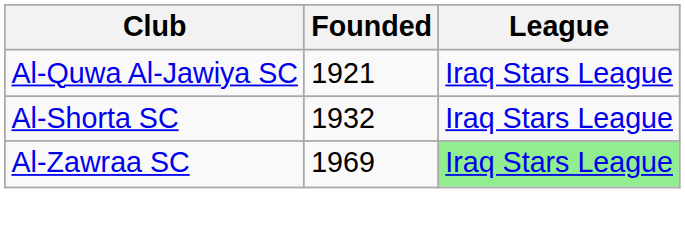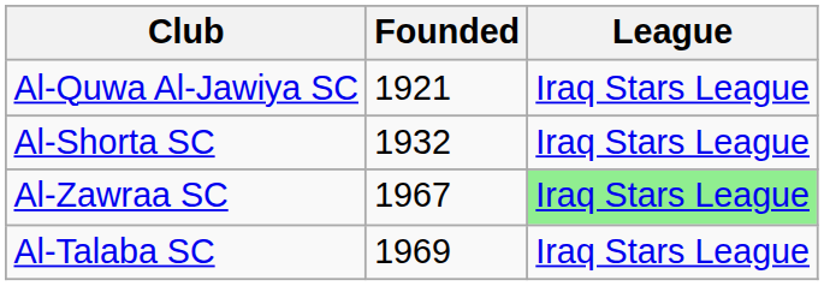Al-Zawraa SC | Founded: 1969 -> 1967
+ row: Al-Talaba SC | 1969 | Iraq Stars League
